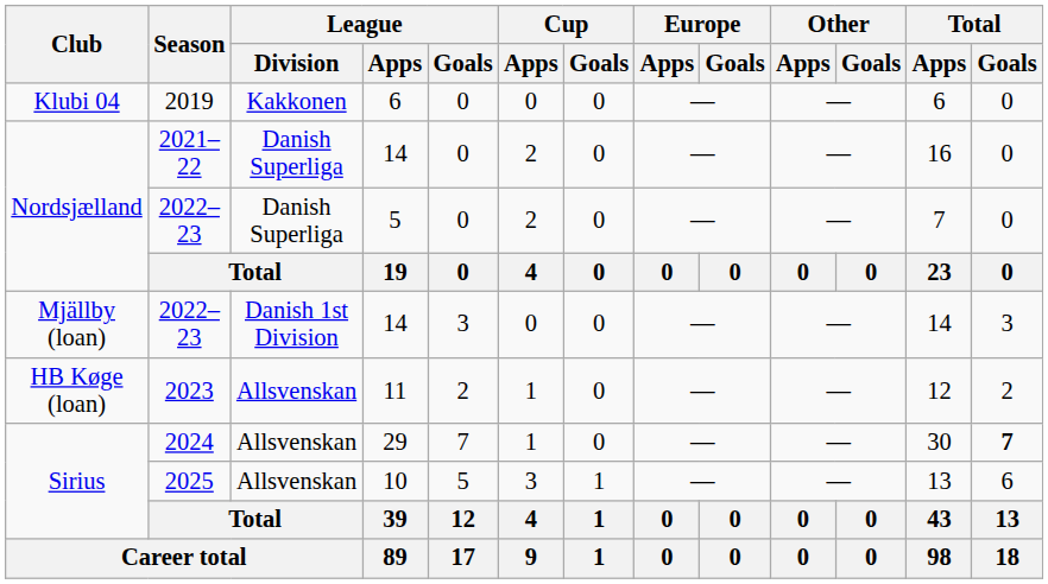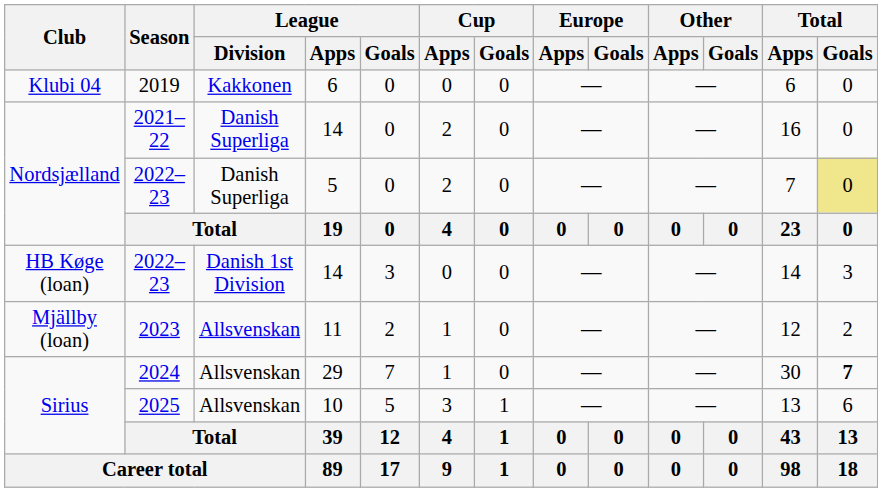2022–23 / 5 | Total / Goals: no background -> khaki background
2022–23 / 14 | Club: Mjällby (loan) -> HB Køge (loan)
2023 | Club: HB Køge (loan) -> Mjällby (loan)
